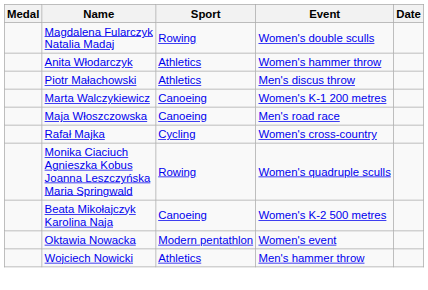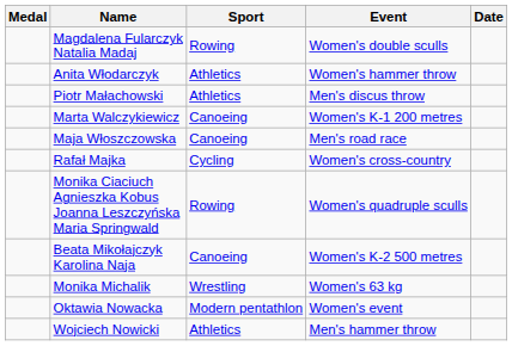+ row: Monika Michalik | Wrestling | Women's 63 kg
